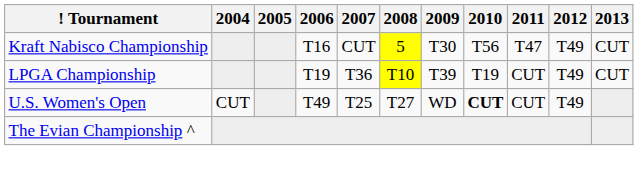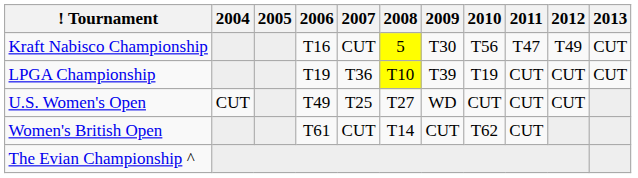LPGA Championship | 2012: T49 -> CUT
U.S. Women's Open | 2010: bold -> normal
U.S. Women's Open | 2012: T49 -> CUT
+ row: Women's British Open | T61 | CUT | T14 | CUT | T62 | CUT
